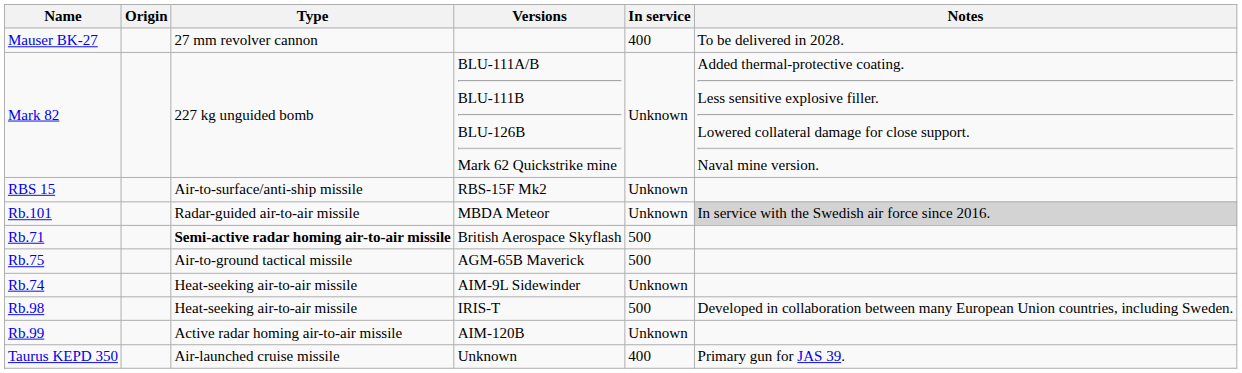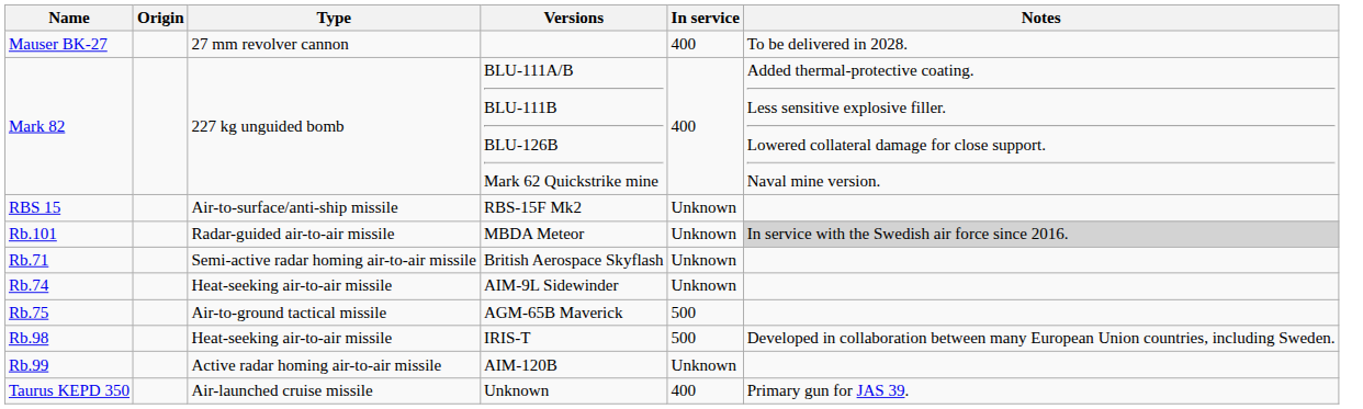Mark 82 | In service: Unknown -> 400
Rb.71 | Type: bold -> normal
Rb.71 | In service: 500 -> Unknown
rows swapped: Rb.74 <-> Rb.75
